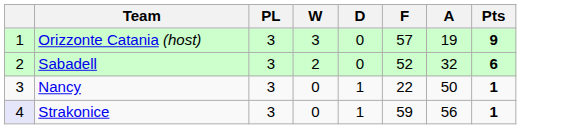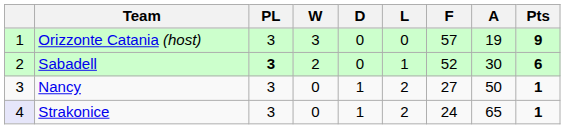+ column: L | 0 | 1 | 2 | 2
Sabadell | PL: normal -> bold
Sabadell | A: 32 -> 30
Nancy | F: 22 -> 27
Strakonice | F: 59 -> 24
Strakonice | A: 56 -> 65
